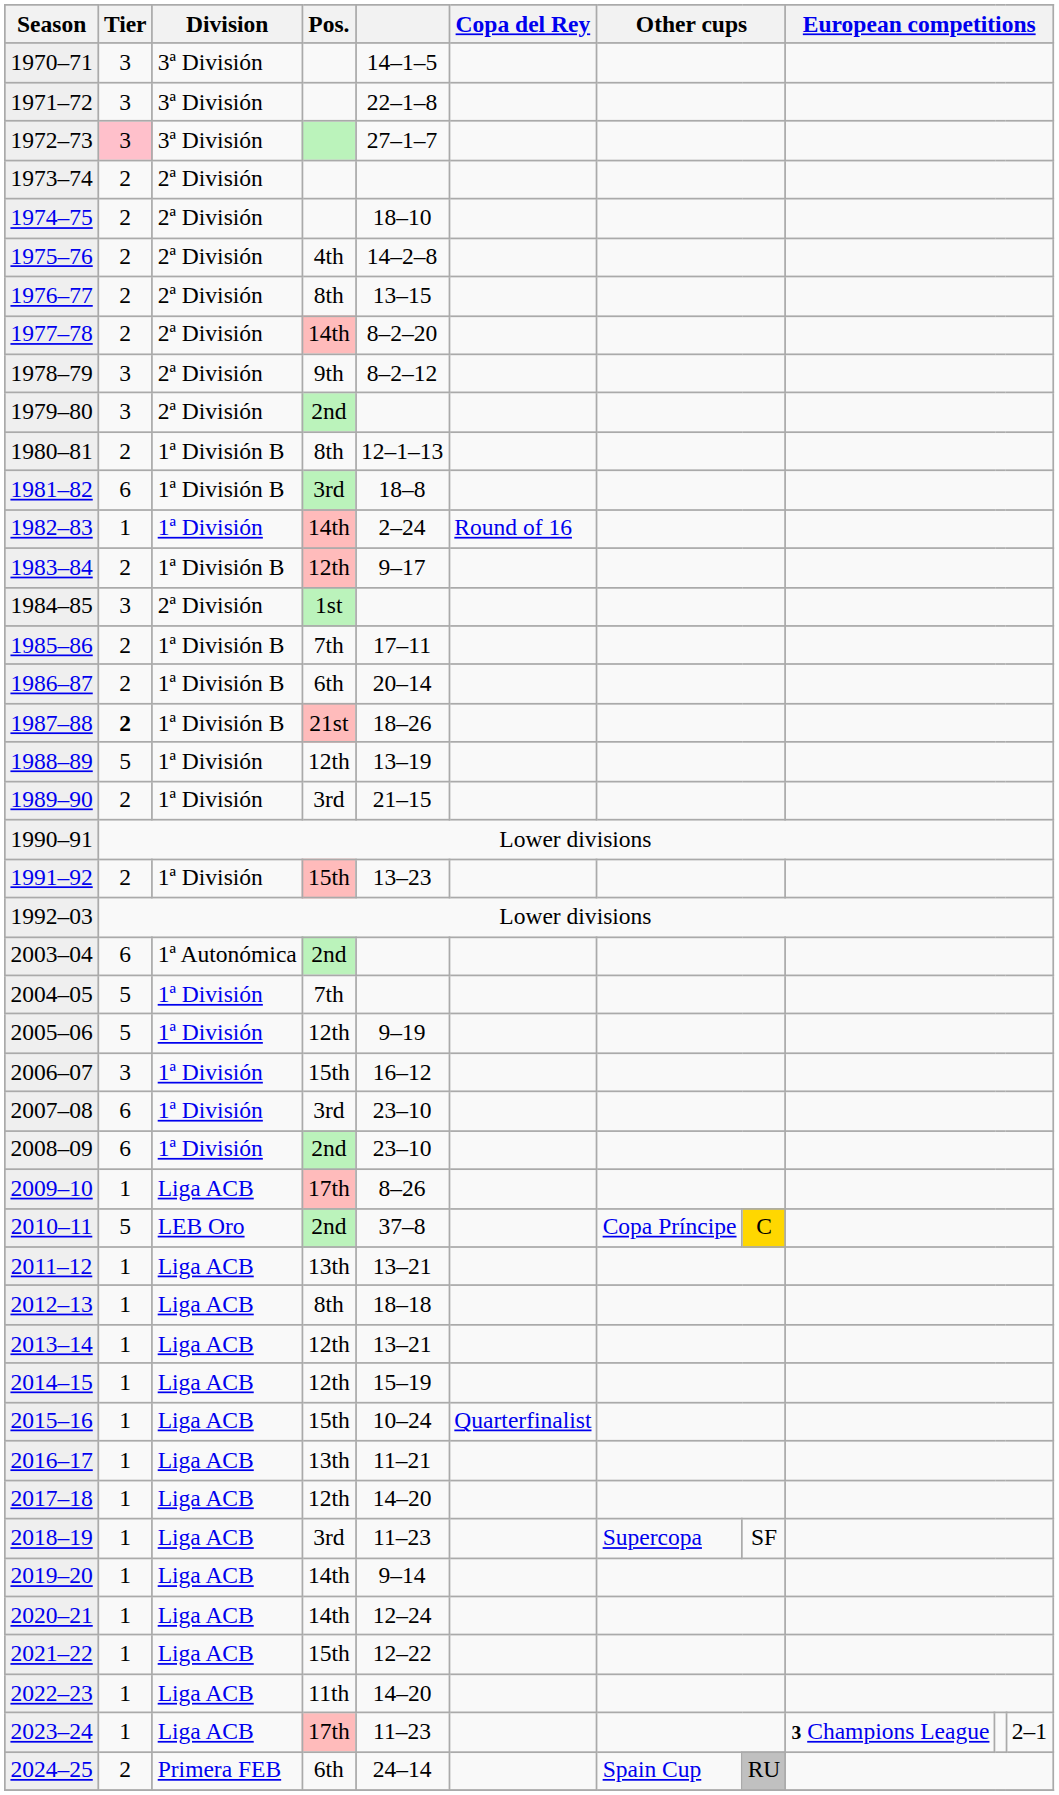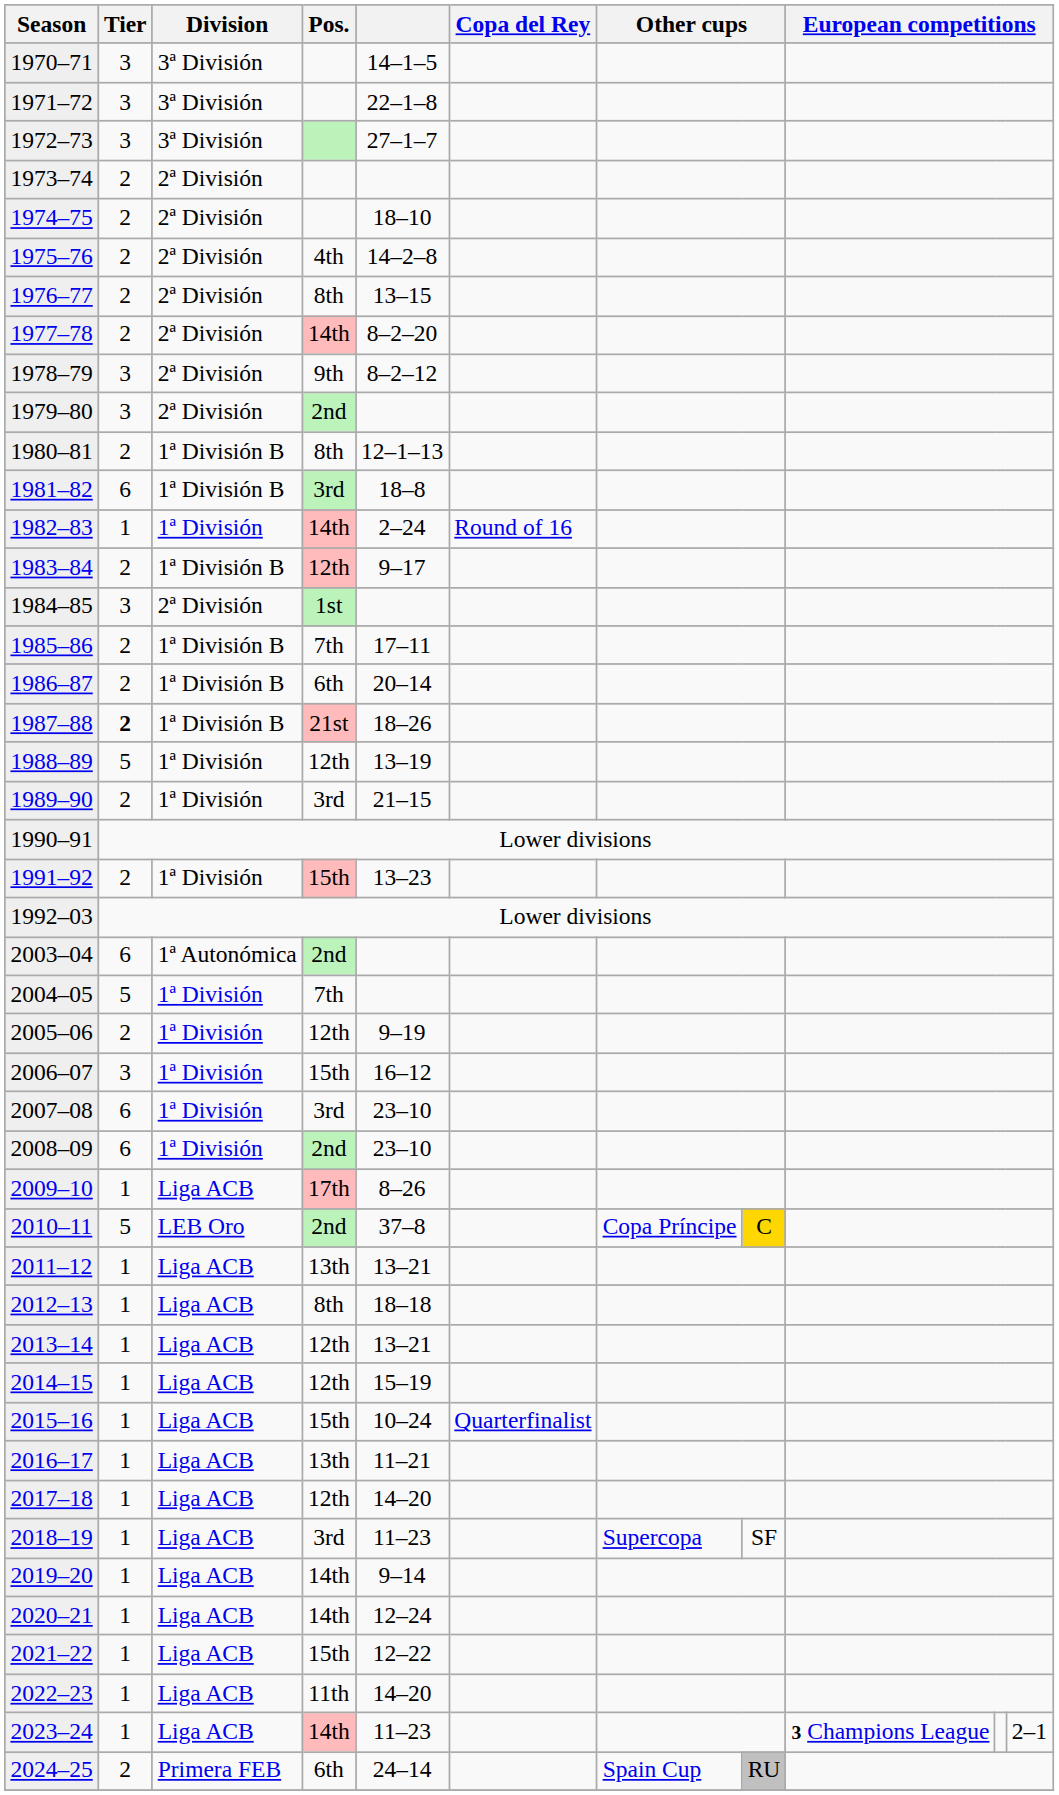1972–73 | Tier: pink background -> no background
2005–06 | Tier: 5 -> 2
2023–24 | Pos.: 17th -> 14th
